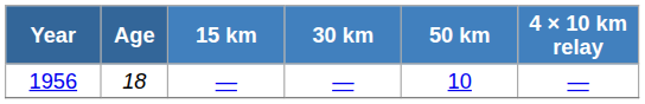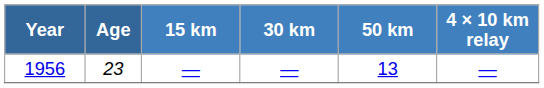1956 | Age: 18 -> 23
1956 | 50 km: 10 -> 13
